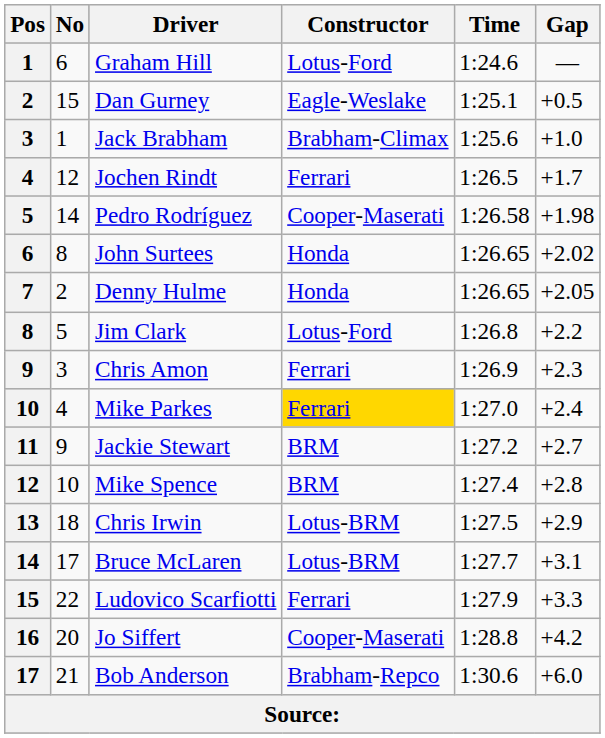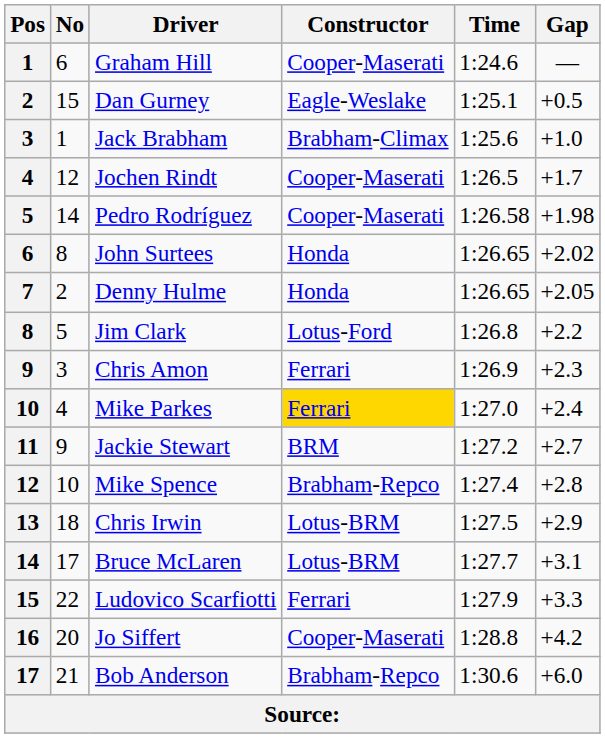Graham Hill | Constructor: Lotus-Ford -> Cooper-Maserati
Jochen Rindt | Constructor: Ferrari -> Cooper-Maserati
Mike Spence | Constructor: BRM -> Brabham-Repco
